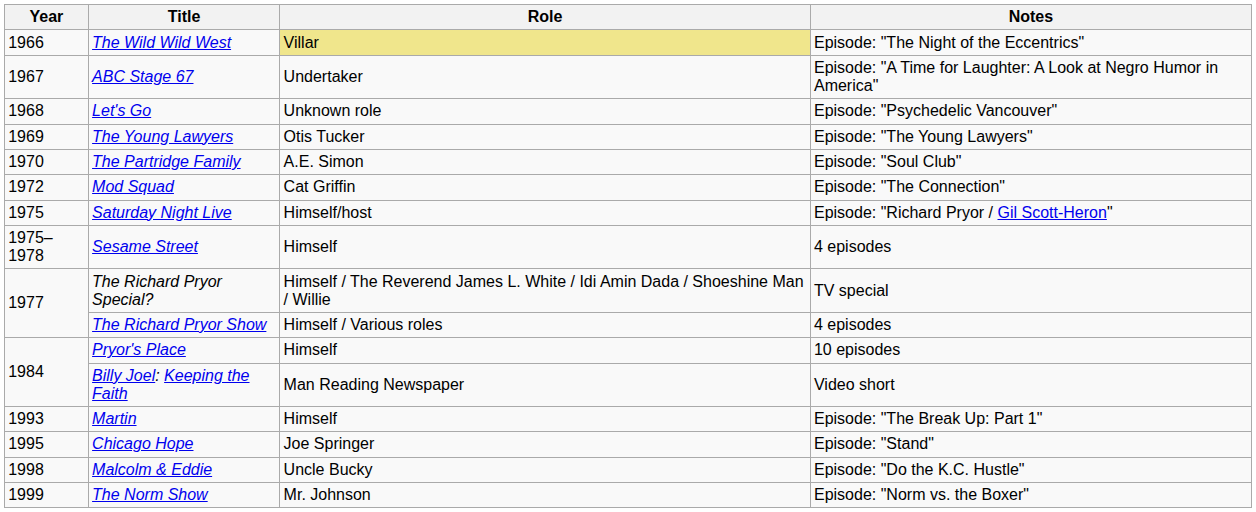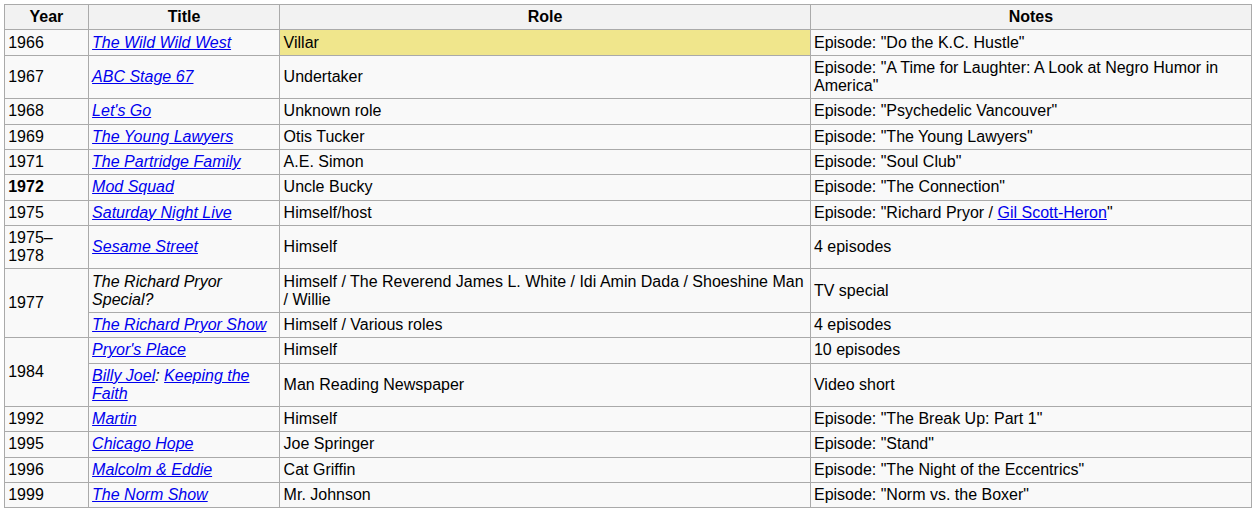The Wild Wild West | Notes: Episode: "The Night of the Eccentrics" -> Episode: "Do the K.C. Hustle"
The Partridge Family | Year: 1970 -> 1971
Mod Squad | Year: normal -> bold
Mod Squad | Role: Cat Griffin -> Uncle Bucky
Martin | Year: 1993 -> 1992
Malcolm & Eddie | Year: 1998 -> 1996
Malcolm & Eddie | Role: Uncle Bucky -> Cat Griffin
Malcolm & Eddie | Notes: Episode: "Do the K.C. Hustle" -> Episode: "The Night of the Eccentrics"
